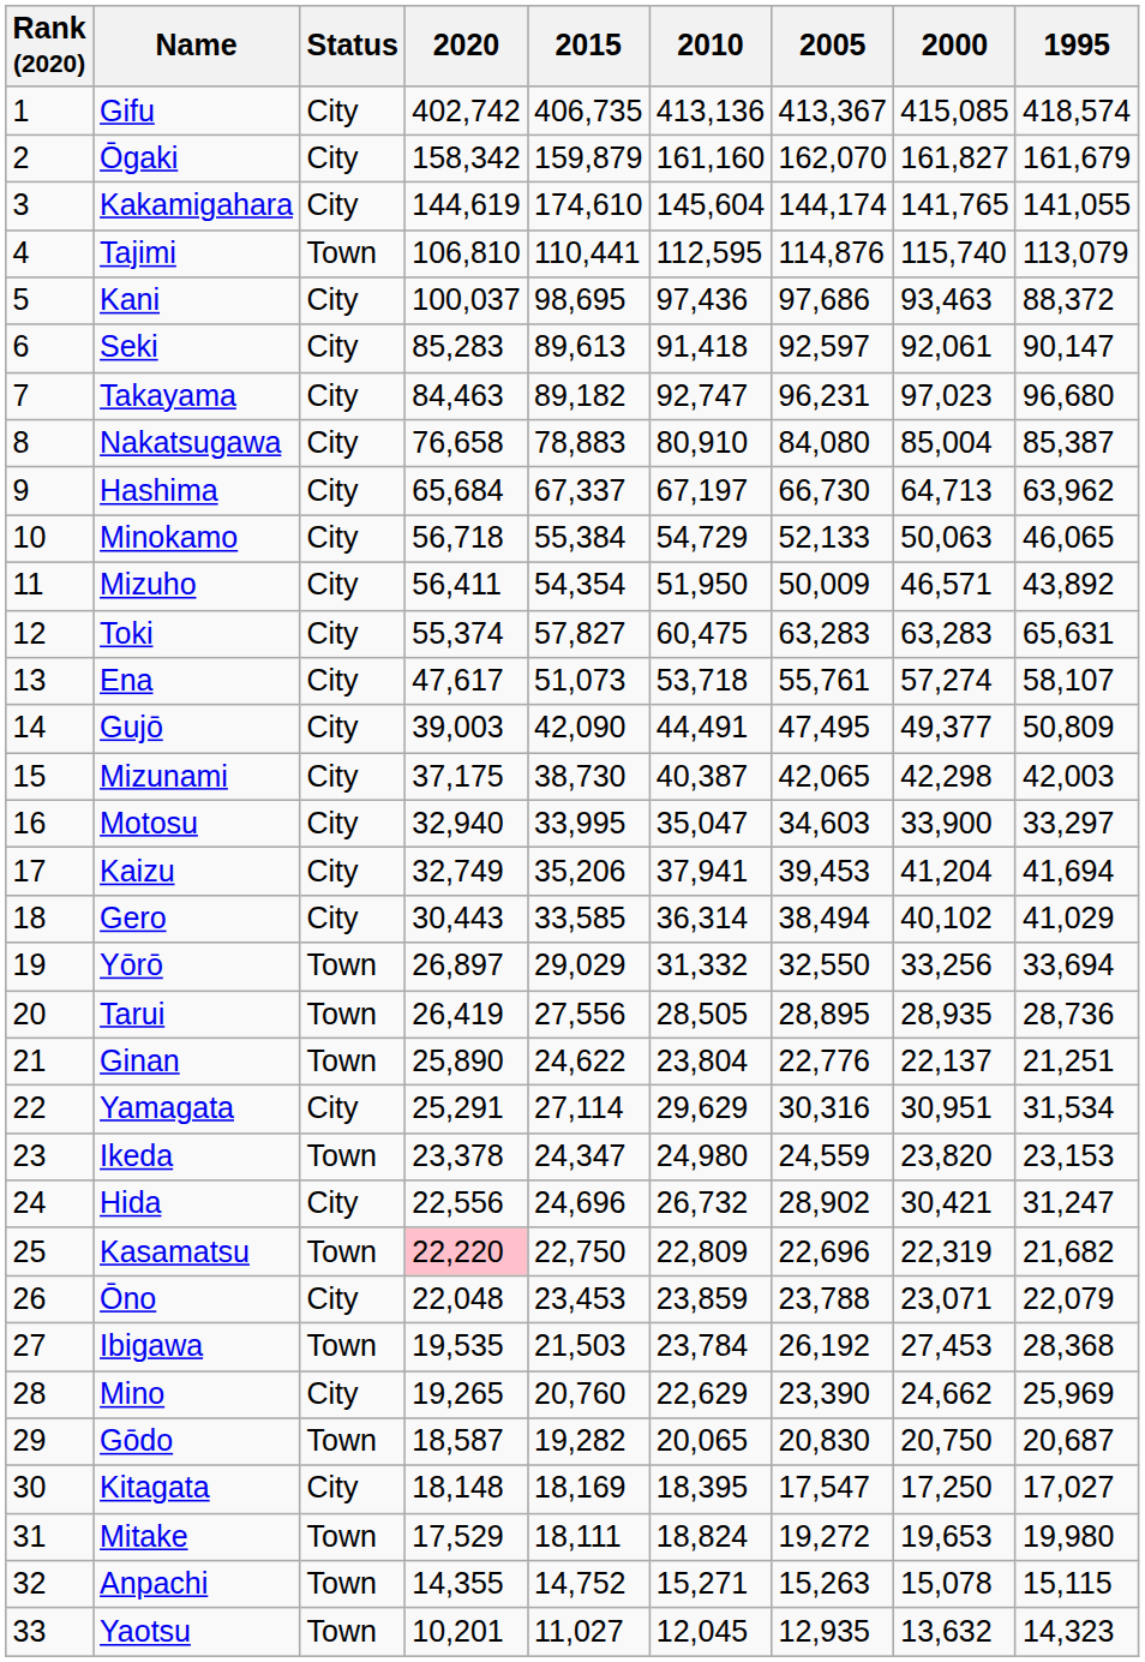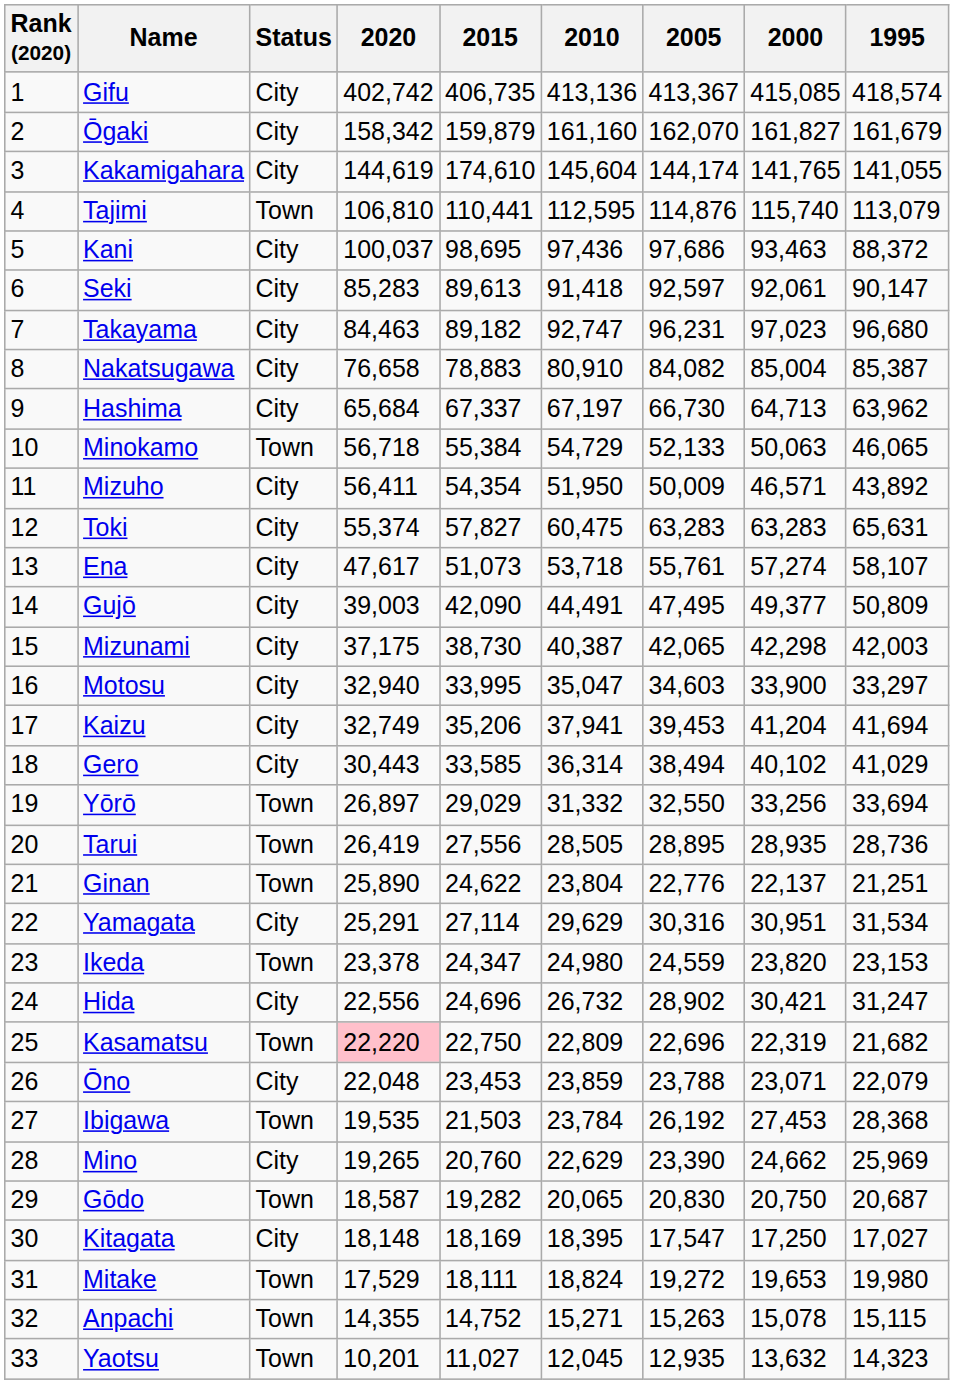Nakatsugawa | 2005: 84,080 -> 84,082
Minokamo | Status: City -> Town
